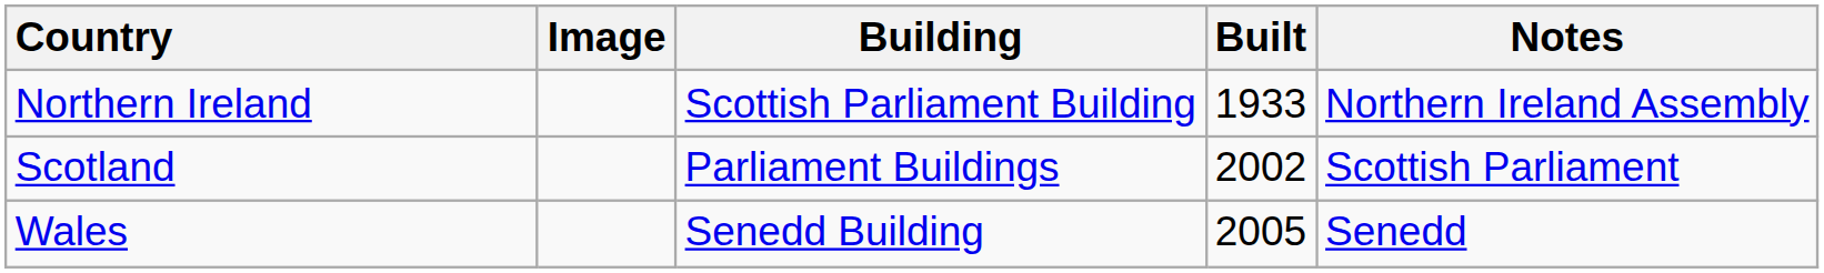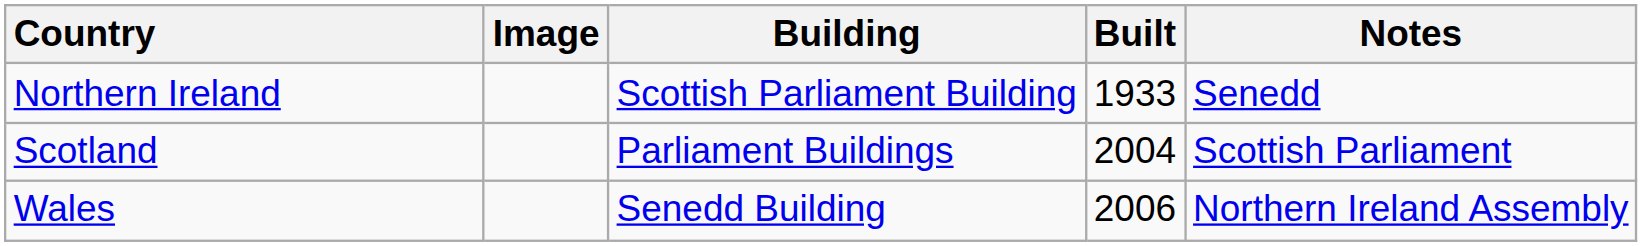Northern Ireland | Notes: Northern Ireland Assembly -> Senedd
Scotland | Built: 2002 -> 2004
Wales | Built: 2005 -> 2006
Wales | Notes: Senedd -> Northern Ireland Assembly
